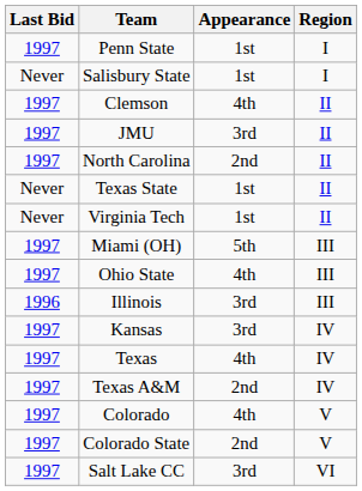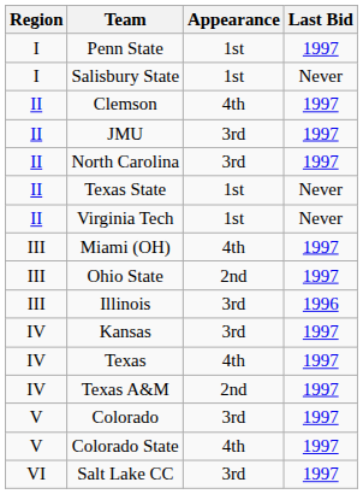columns swapped: Region <-> Last Bid
North Carolina | Appearance: 2nd -> 3rd
Miami (OH) | Appearance: 5th -> 4th
Ohio State | Appearance: 4th -> 2nd
Colorado | Appearance: 4th -> 3rd
Colorado State | Appearance: 2nd -> 4th
